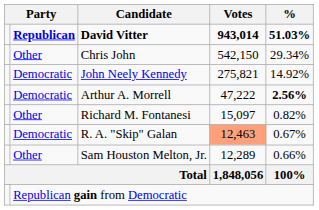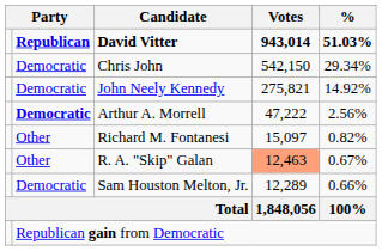Chris John | column 2: Other -> Democratic
Arthur A. Morrell | column 2: normal -> bold
Arthur A. Morrell | %: bold -> normal
R. A. "Skip" Galan | column 2: Democratic -> Other
Sam Houston Melton, Jr. | column 2: Other -> Democratic
